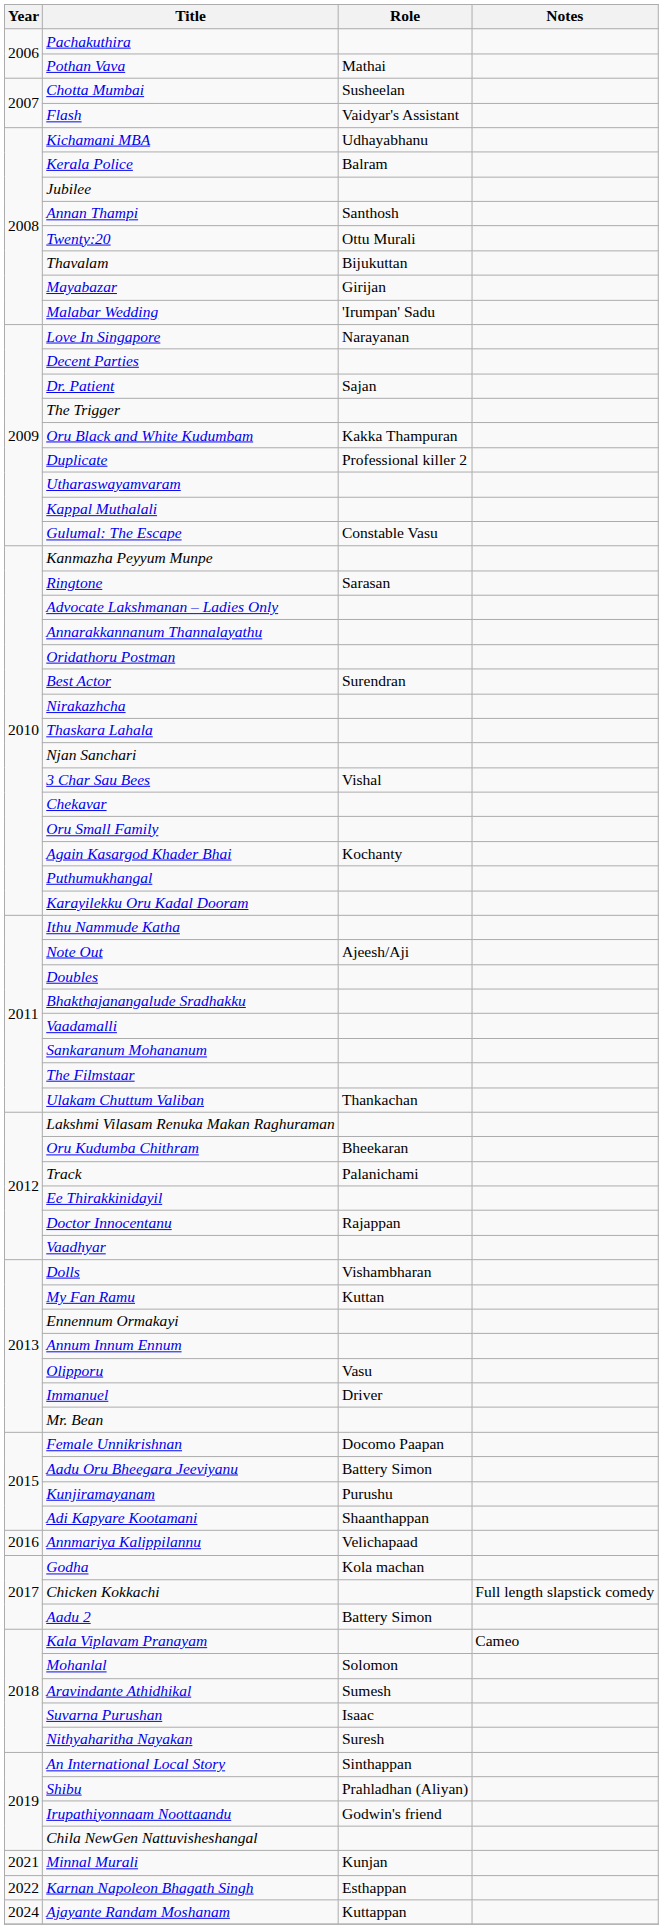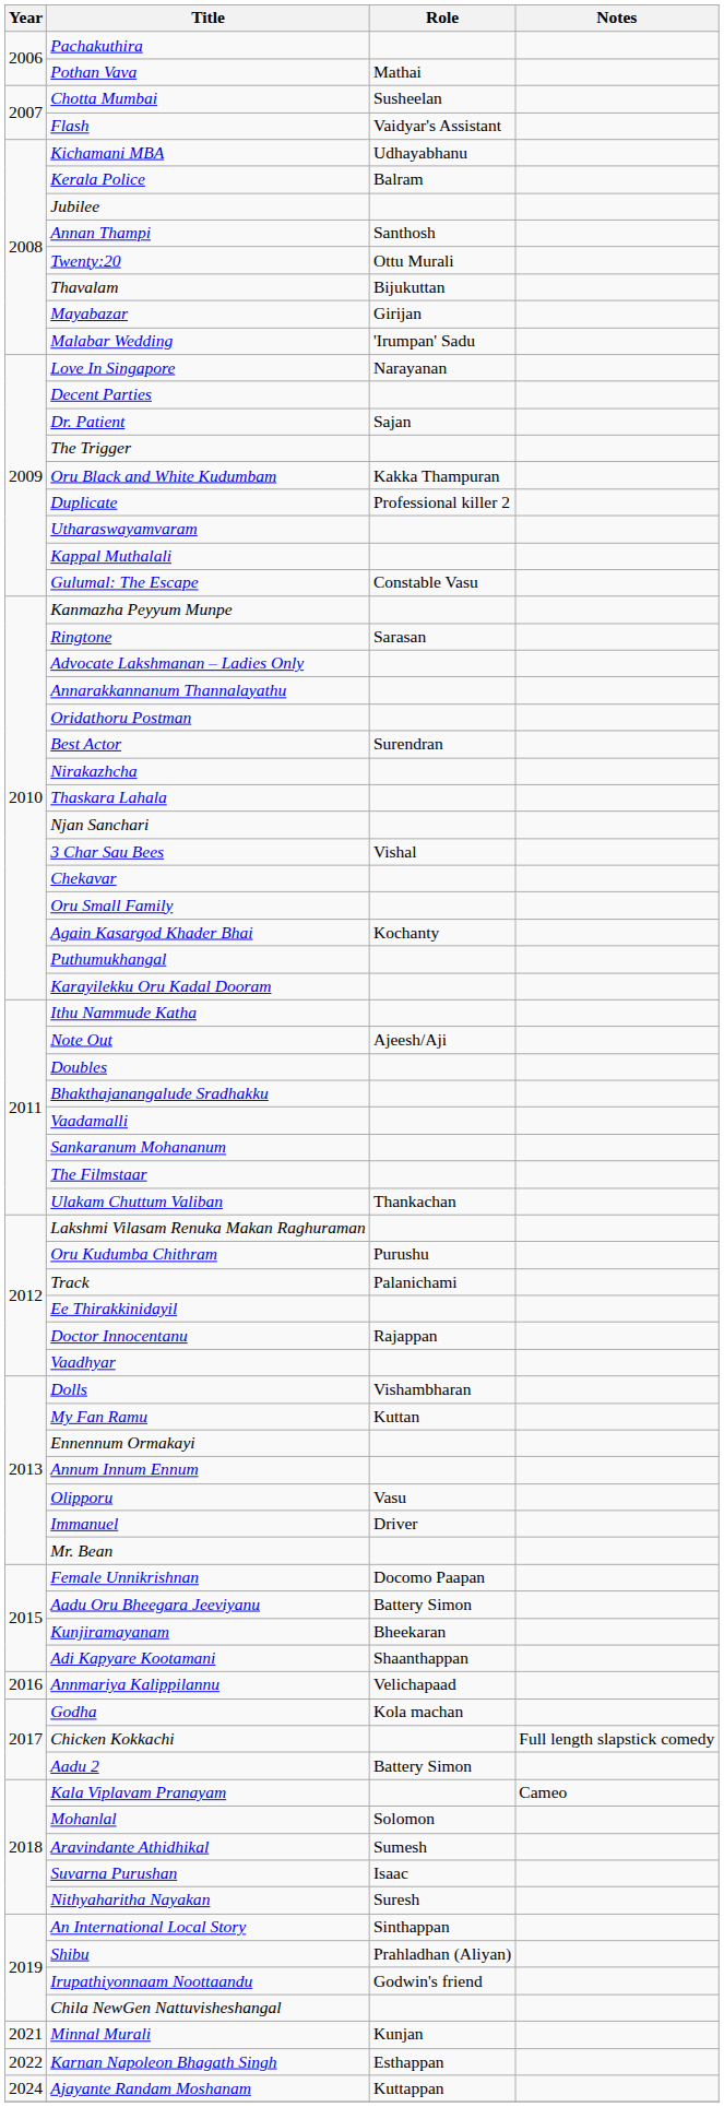Oru Kudumba Chithram | Role: Bheekaran -> Purushu
Kunjiramayanam | Role: Purushu -> Bheekaran
